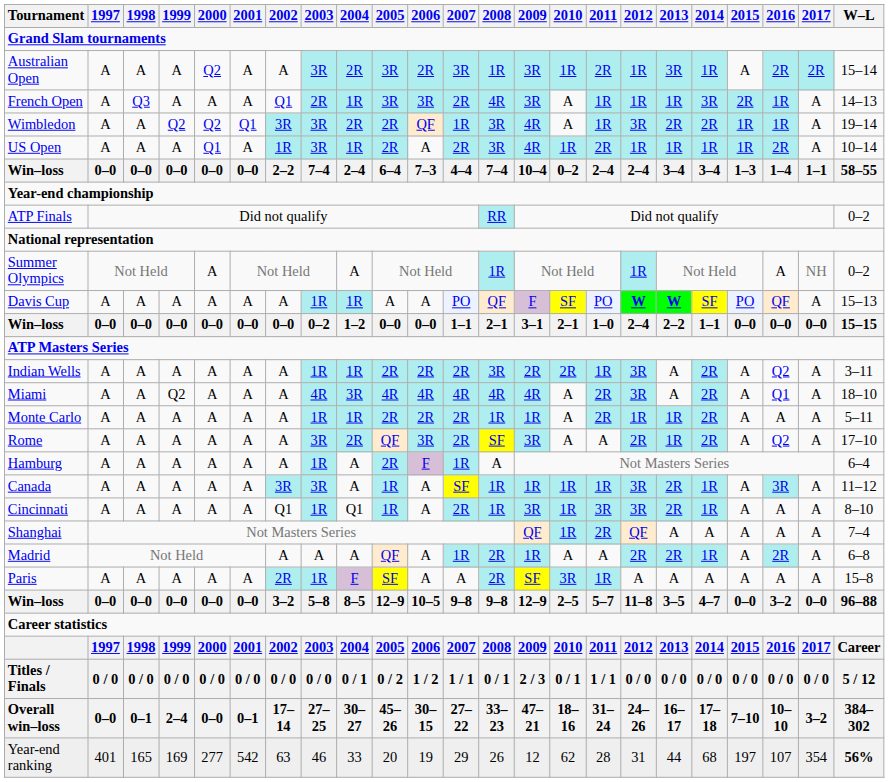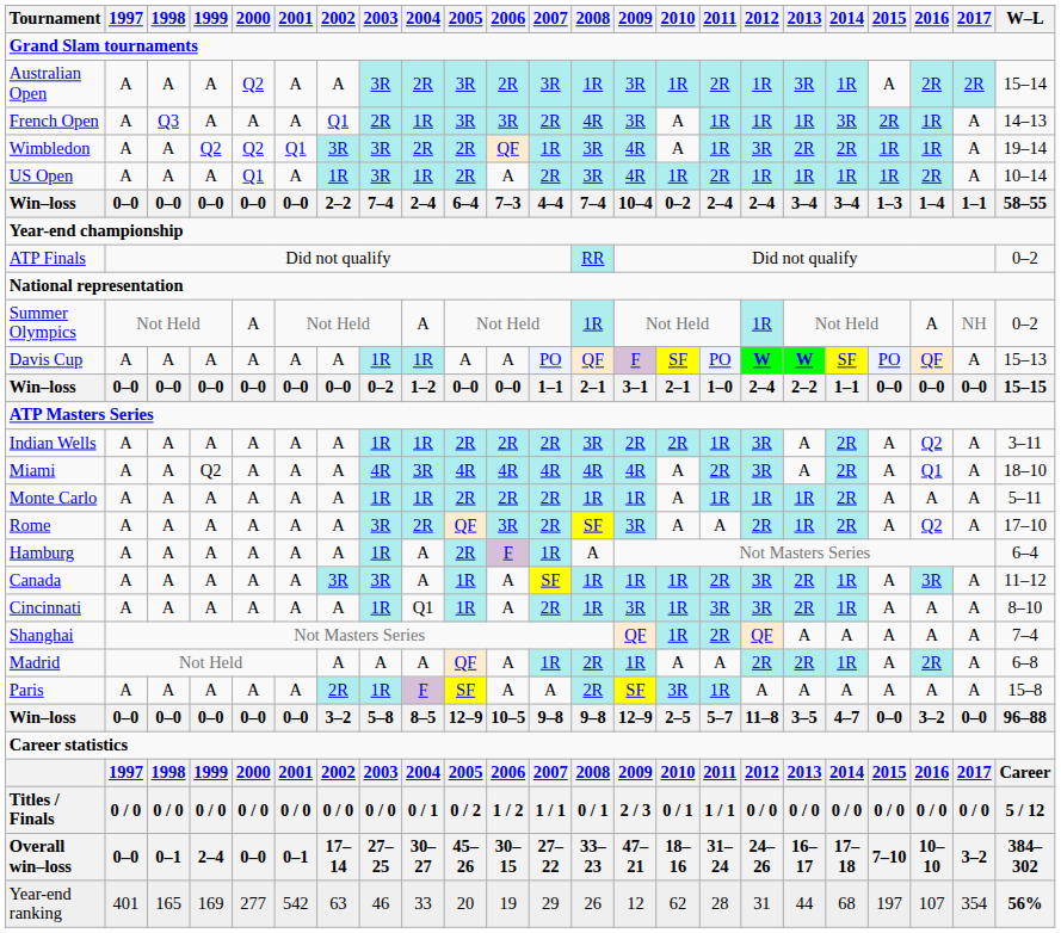Monte Carlo | 2011: 2R -> 1R
Canada | 2011: 1R -> 2R
Cincinnati | 2002: Q1 -> A
